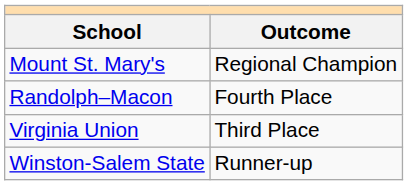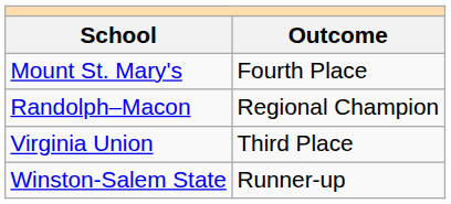Mount St. Mary's | Outcome: Regional Champion -> Fourth Place
Randolph–Macon | Outcome: Fourth Place -> Regional Champion
